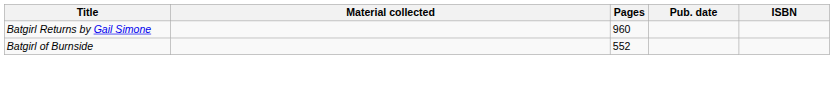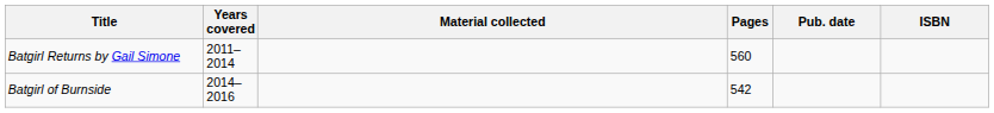+ column: Years covered | 2011–2014 | 2014–2016
Batgirl Returns by Gail Simone | Pages: 960 -> 560
Batgirl of Burnside | Pages: 552 -> 542
